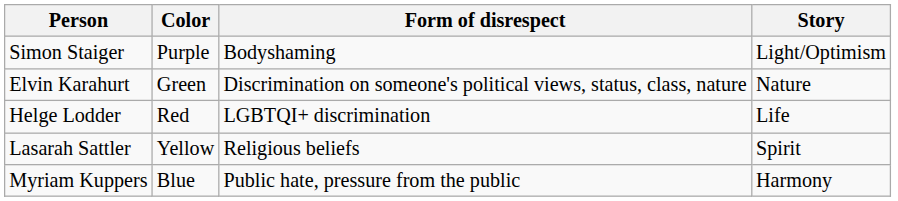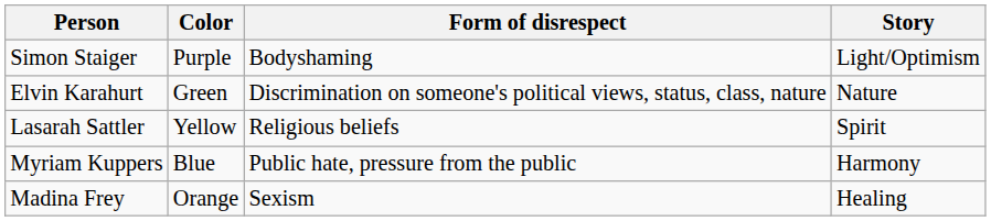- row: Helge Lodder | Red | LGBTQI+ discrimination | Life
+ row: Madina Frey | Orange | Sexism | Healing
